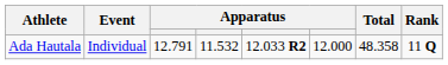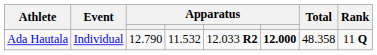Ada Hautala | column 3: 12.791 -> 12.790
Ada Hautala | column 6: normal -> bold
